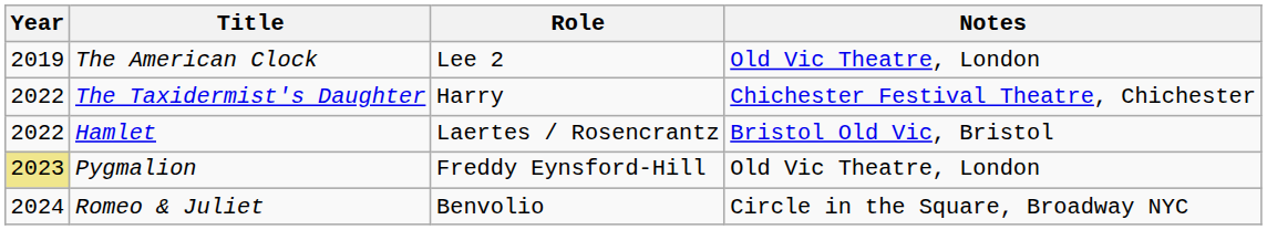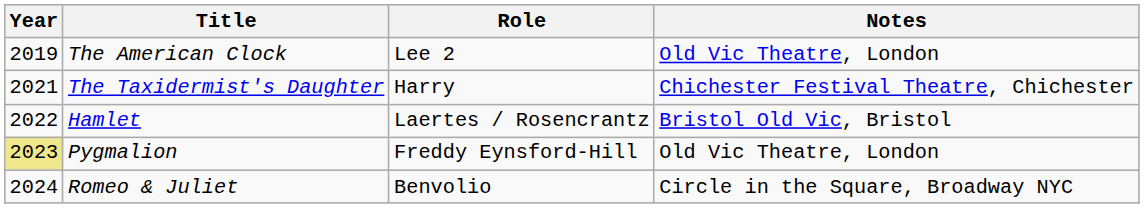The Taxidermist's Daughter | Year: 2022 -> 2021
